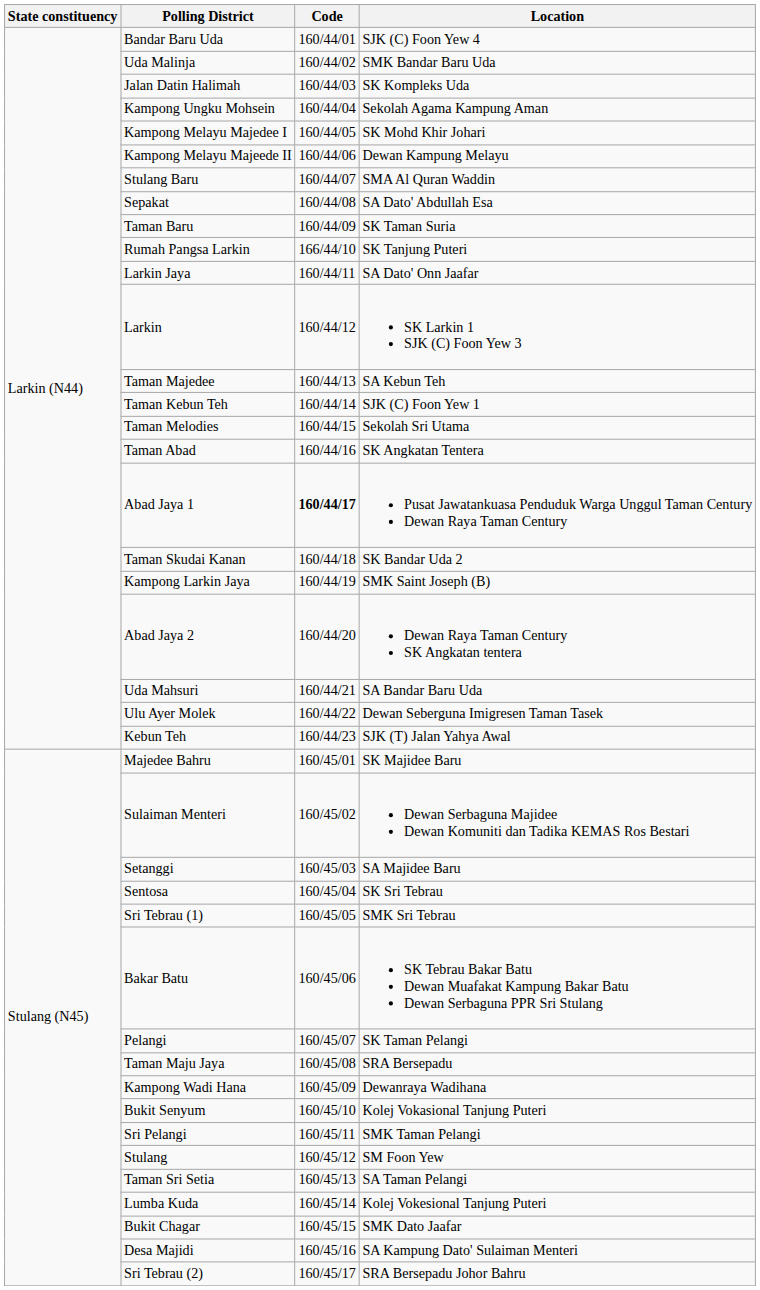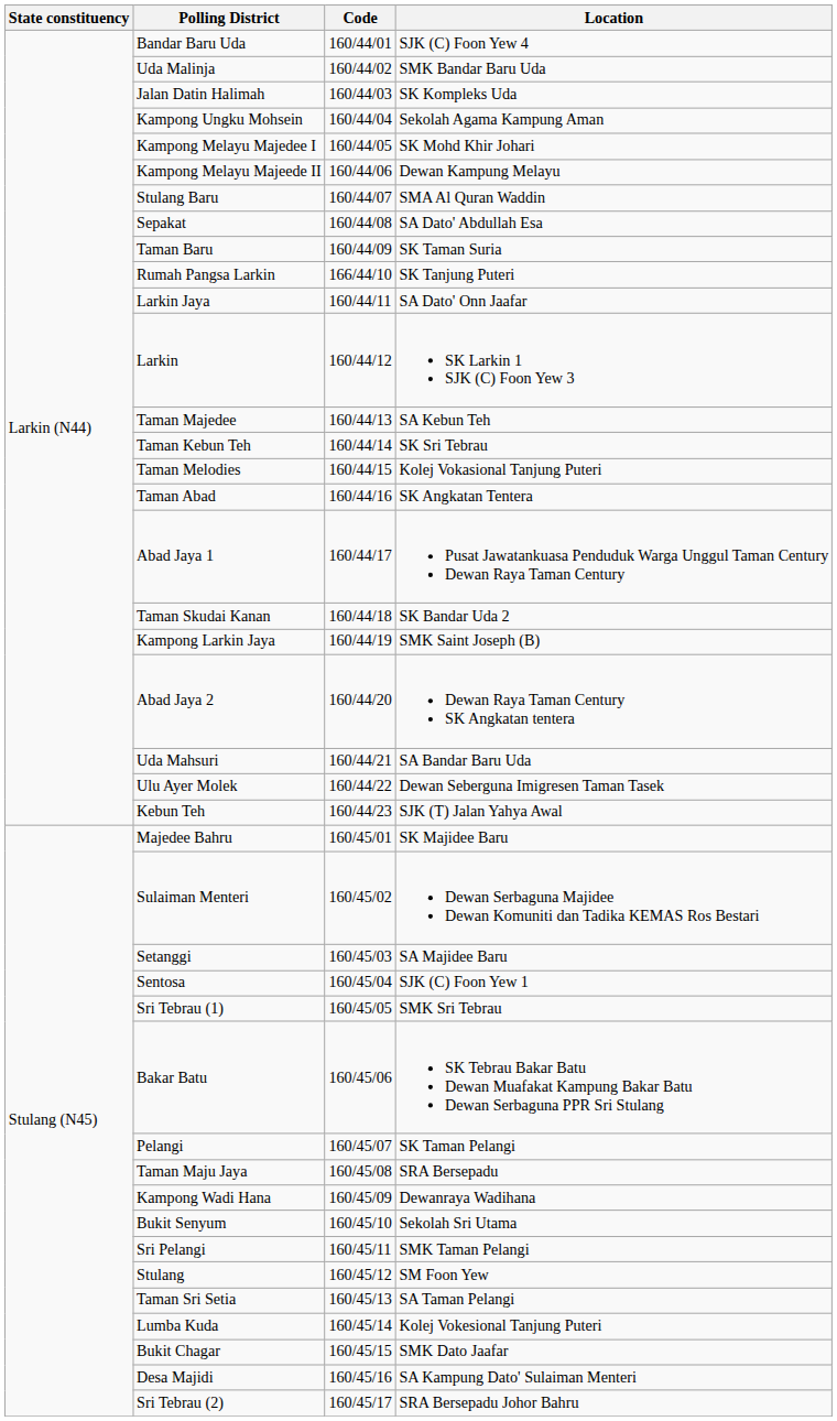Taman Kebun Teh | Location: SJK (C) Foon Yew 1 -> SK Sri Tebrau
Taman Melodies | Location: Sekolah Sri Utama -> Kolej Vokasional Tanjung Puteri
Abad Jaya 1 | Code: bold -> normal
Sentosa | Location: SK Sri Tebrau -> SJK (C) Foon Yew 1
Bukit Senyum | Location: Kolej Vokasional Tanjung Puteri -> Sekolah Sri Utama
